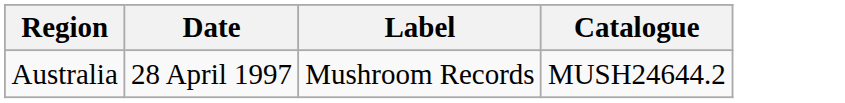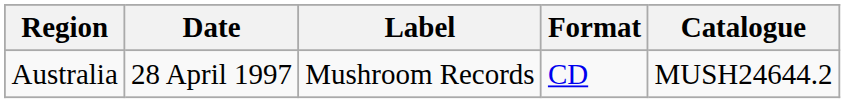+ column: Format | CD
